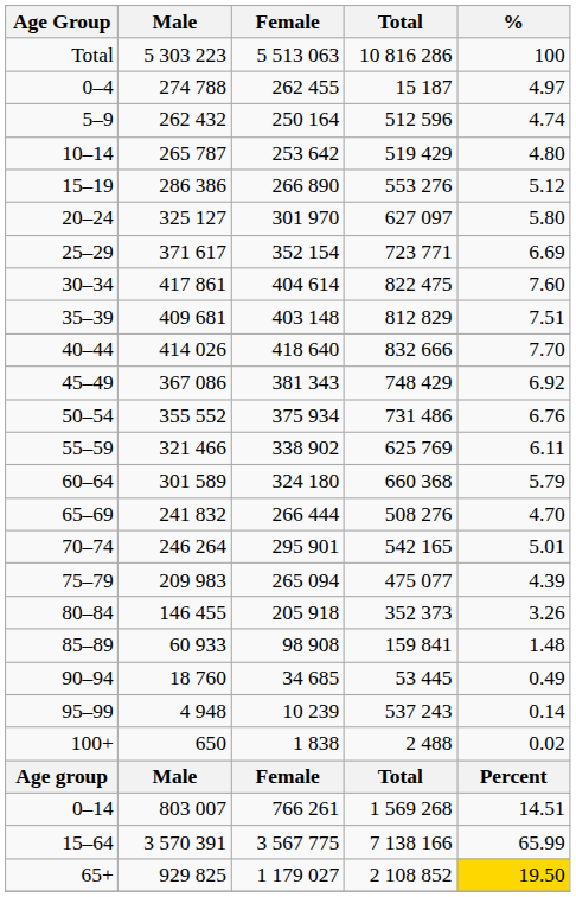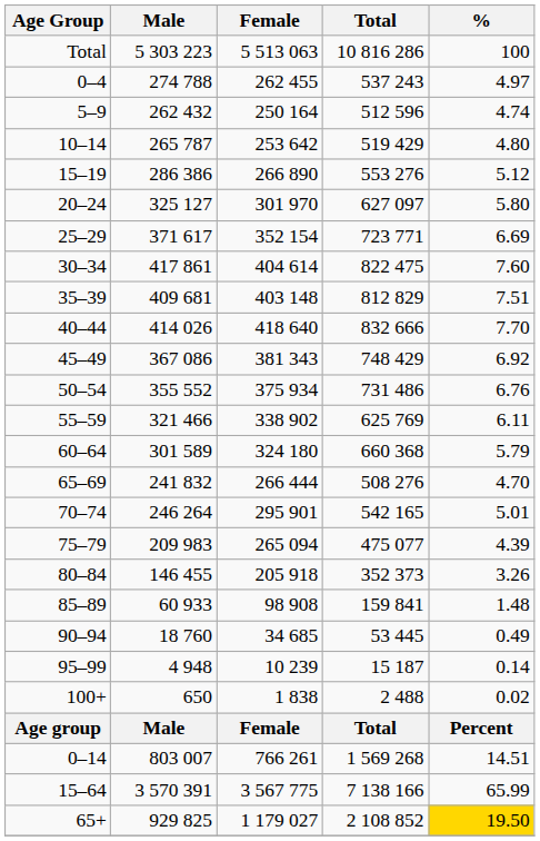0–4 | Total: 15 187 -> 537 243
95–99 | Total: 537 243 -> 15 187
